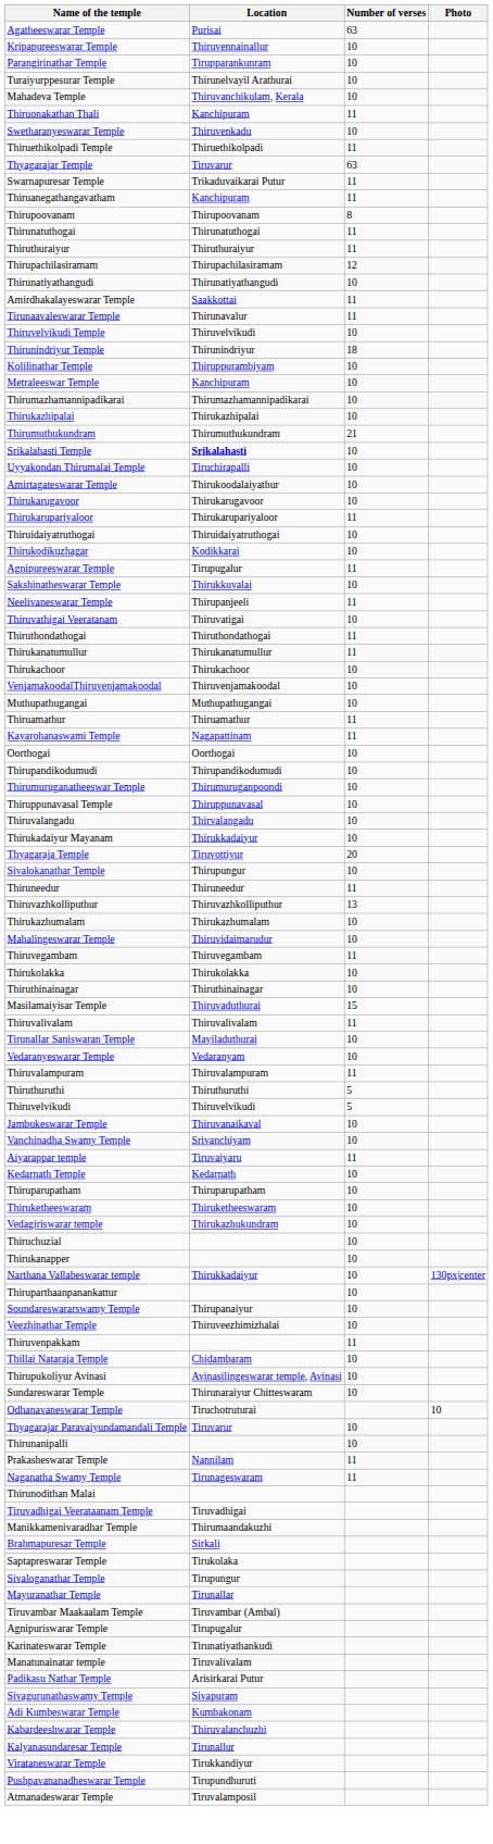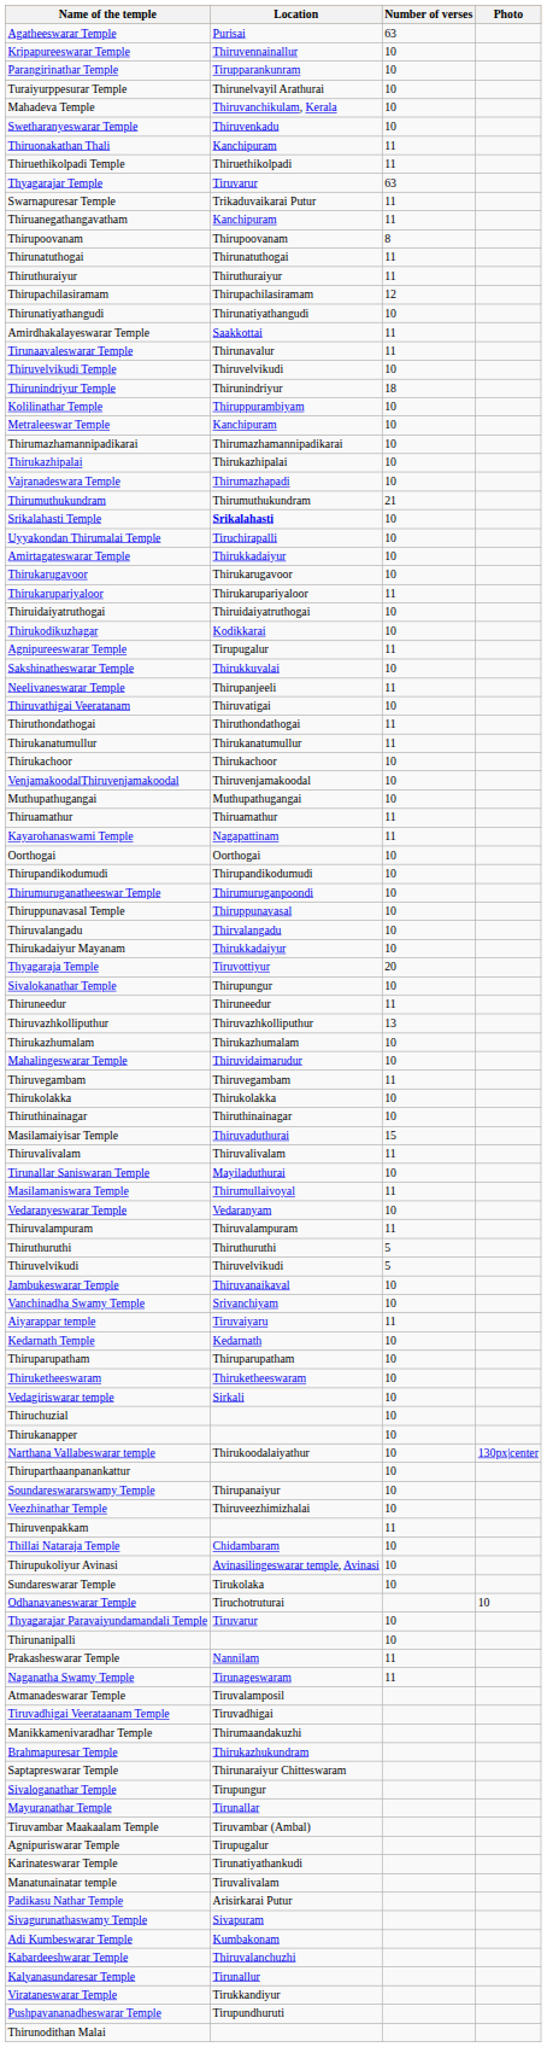rows swapped: Thiruonakathan Thali <-> Swetharanyeswarar Temple
+ row: Vajranadeswara Temple | Thirumazhapadi | 10
Amirtagateswarar Temple | Location: Thirukoodalaiyathur -> Thirukkadaiyur
+ row: Masilamaniswara Temple | Thirumullaivoyal | 11
Vedagiriswarar temple | Location: Thirukazhukundram -> Sirkali
Narthana Vallabeswarar temple | Location: Thirukkadaiyur -> Thirukoodalaiyathur
Sundareswarar Temple | Location: Thirunaraiyur Chitteswaram -> Tirukolaka
rows swapped: Thirunodithan Malai <-> Atmanadeswarar Temple
Brahmapuresar Temple | Location: Sirkali -> Thirukazhukundram
Saptapreswarar Temple | Location: Tirukolaka -> Thirunaraiyur Chitteswaram
